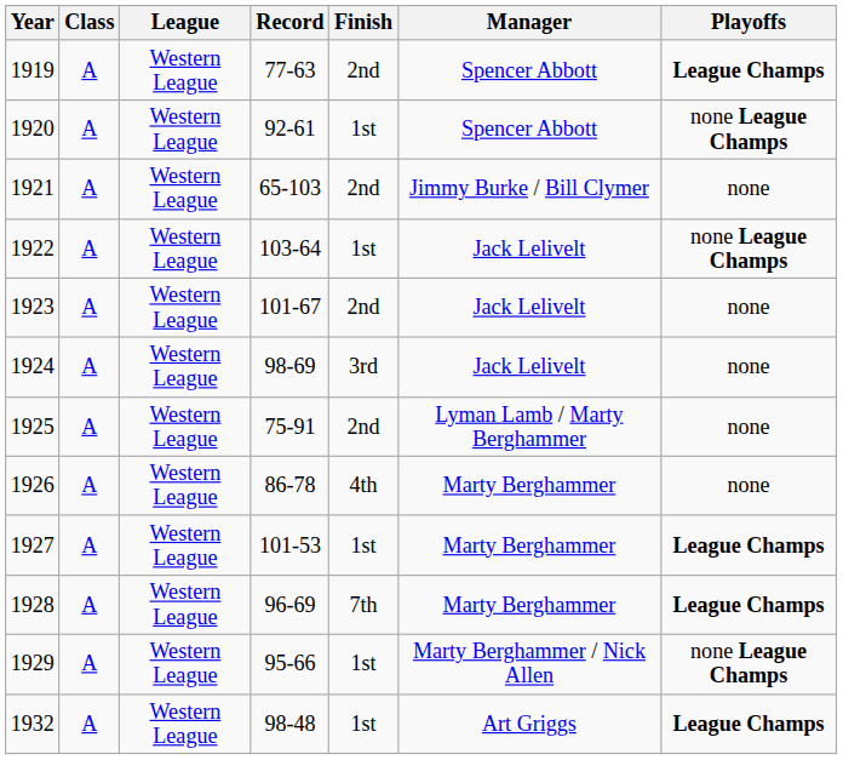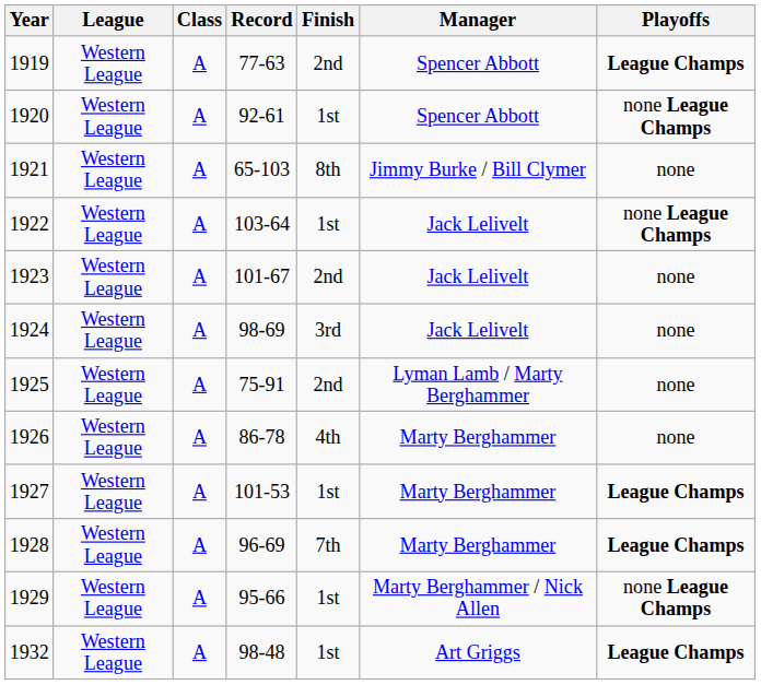columns swapped: League <-> Class
1921 | Finish: 2nd -> 8th
